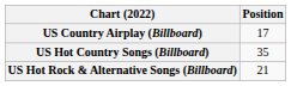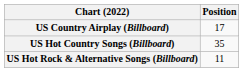US Hot Rock & Alternative Songs (Billboard) | Position: 21 -> 11
